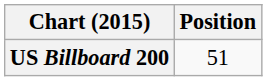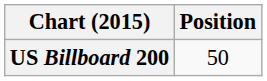US Billboard 200 | Position: 51 -> 50
